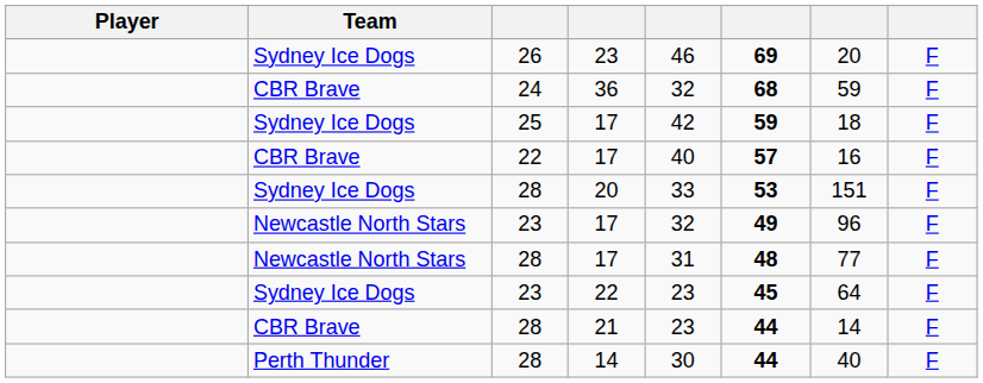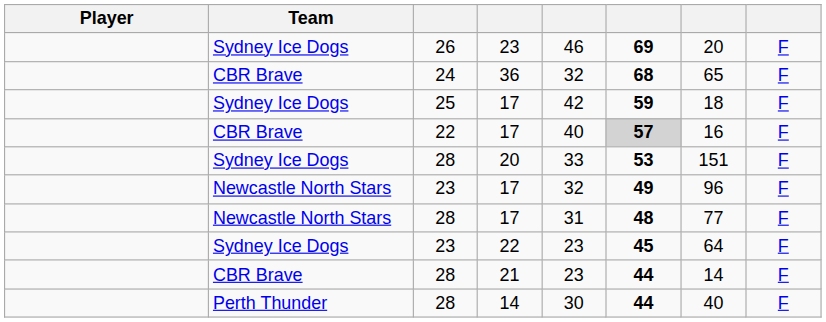36 | column 7: 59 -> 65
22 / 17 | column 6: no background -> lightgrey background
